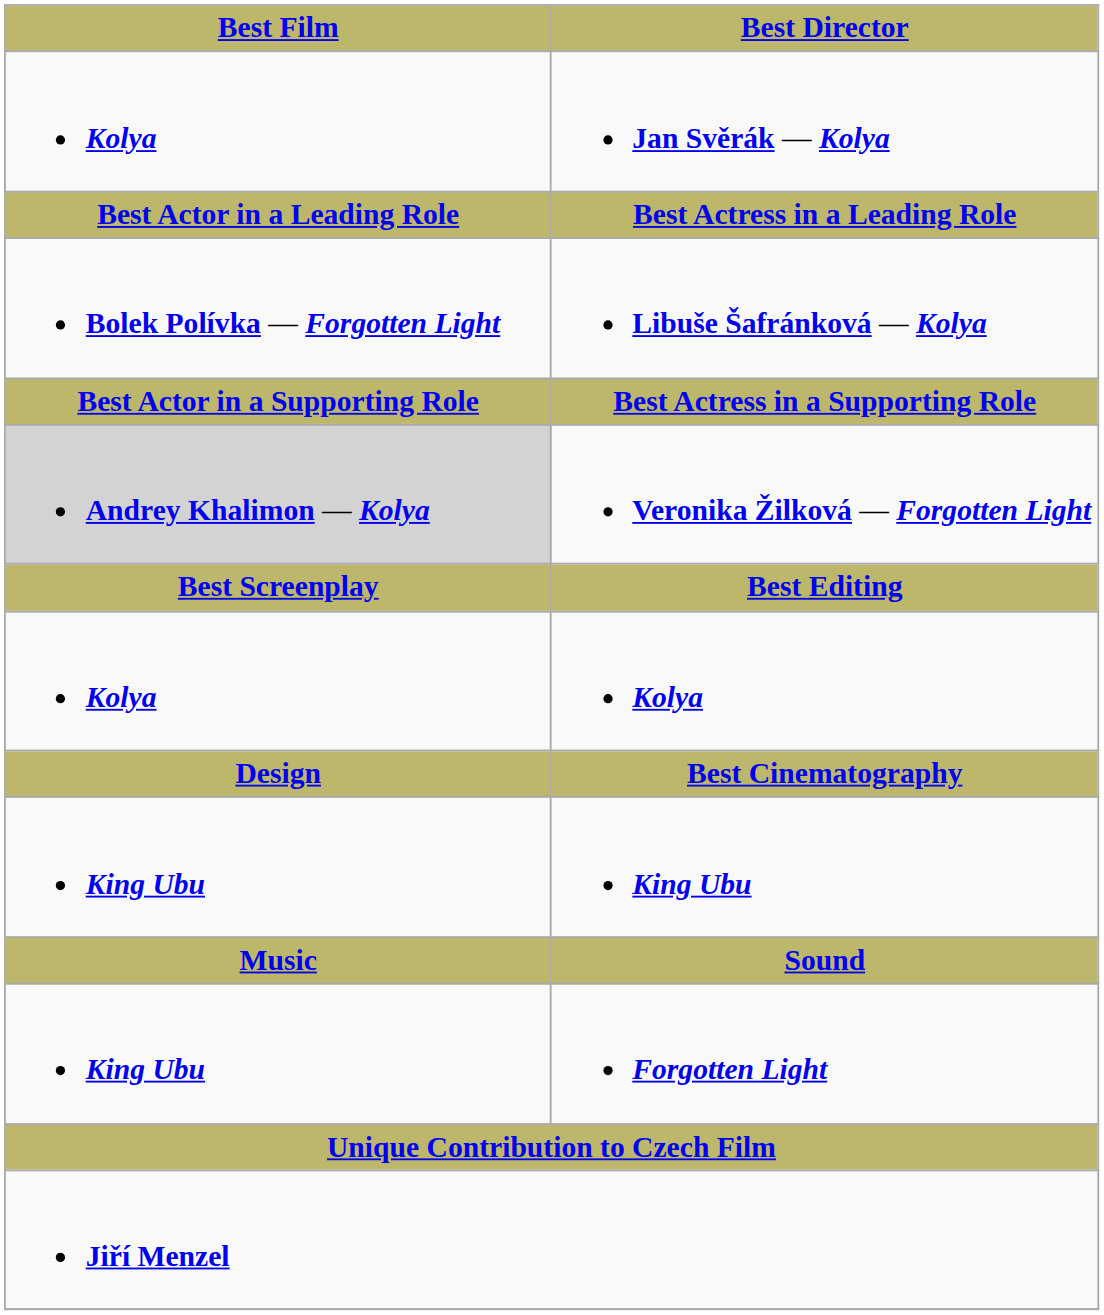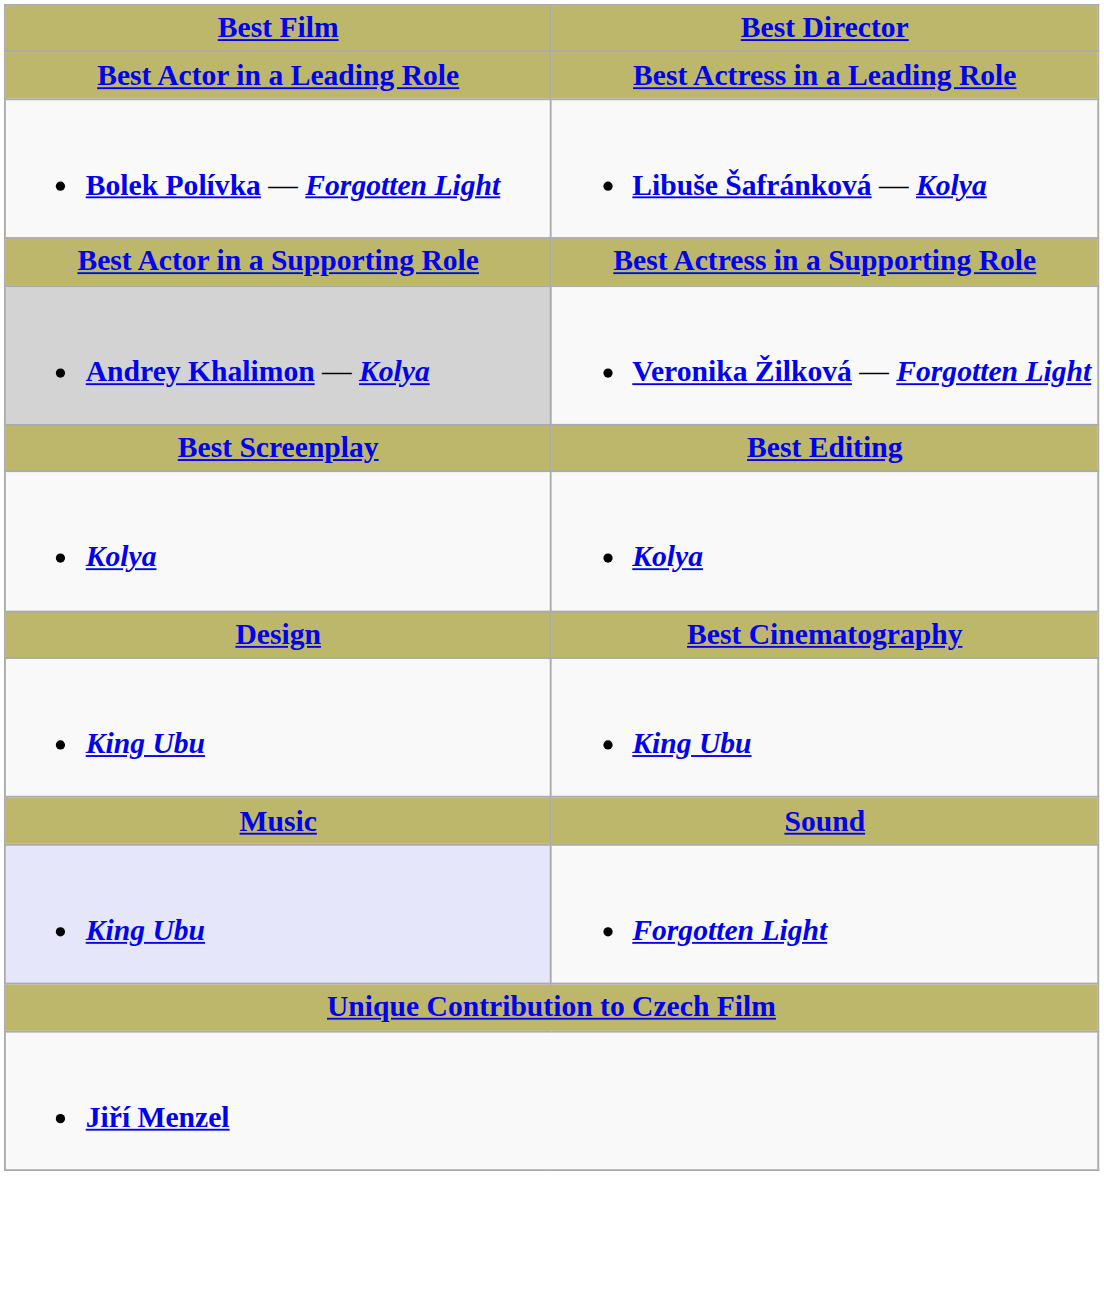- row: Kolya | Jan Svěrák — Kolya
Forgotten Light | Best Film: no background -> lavender background
